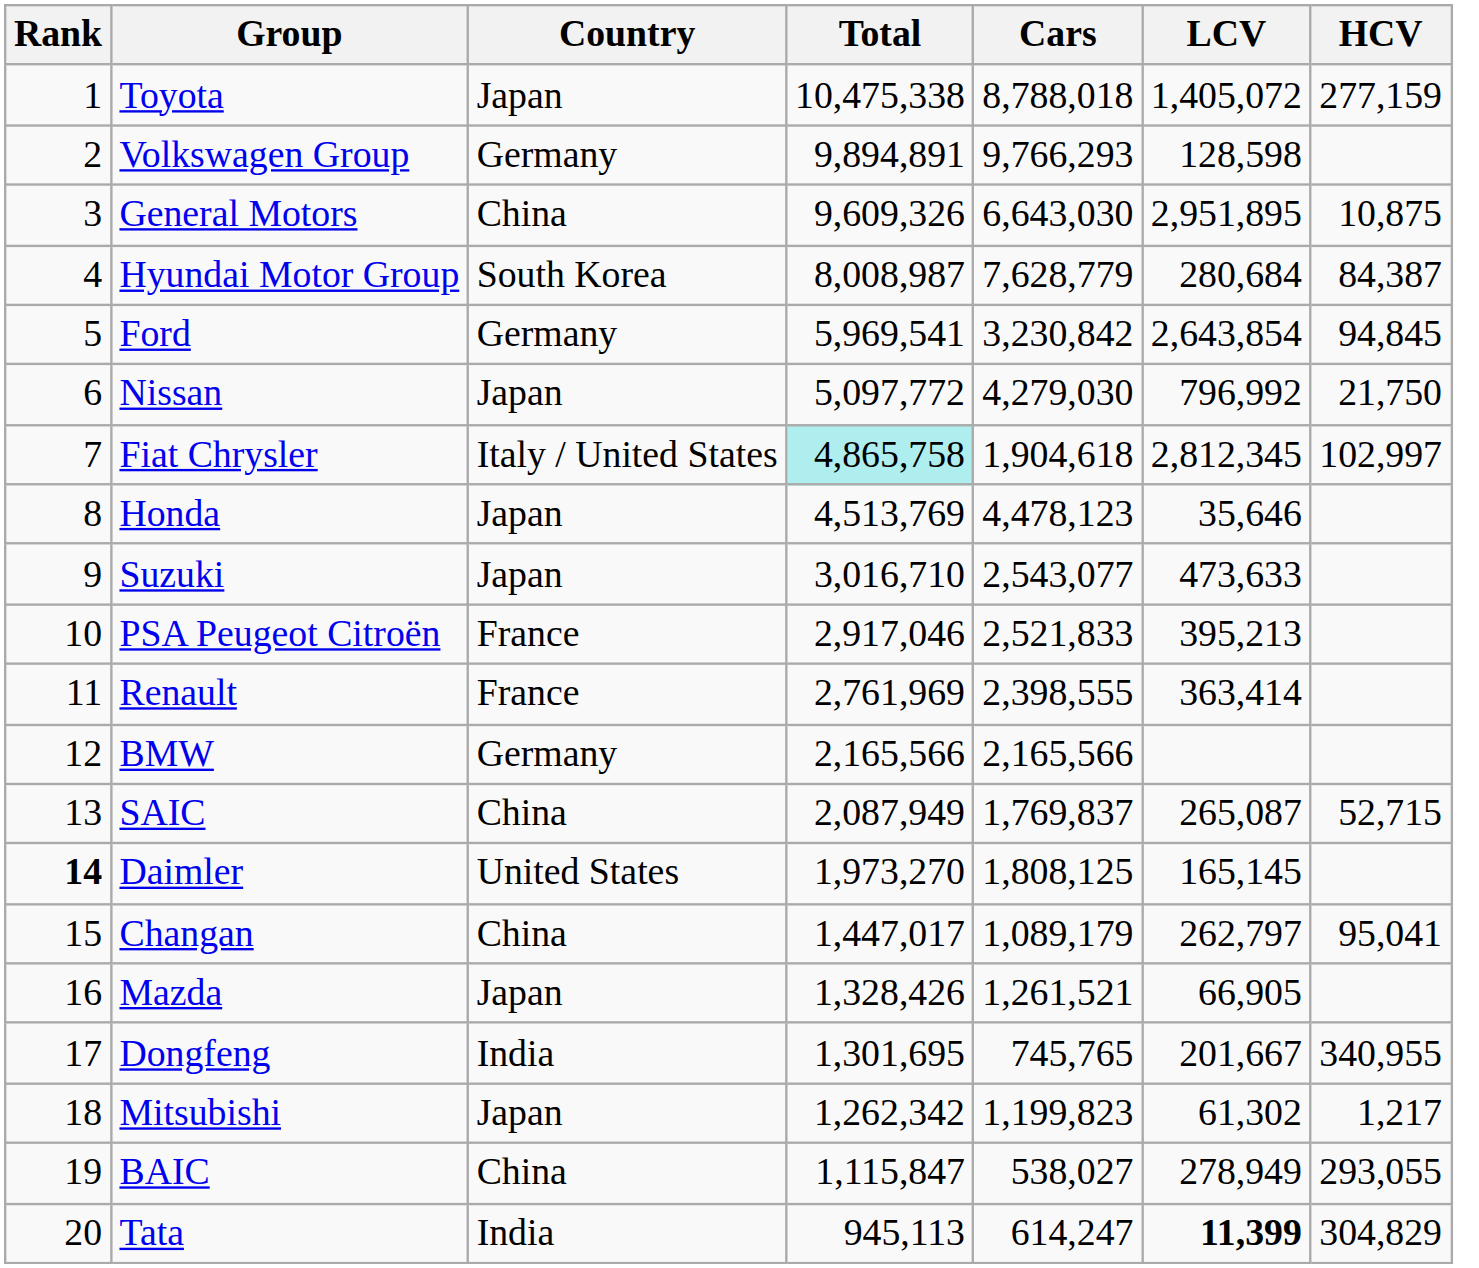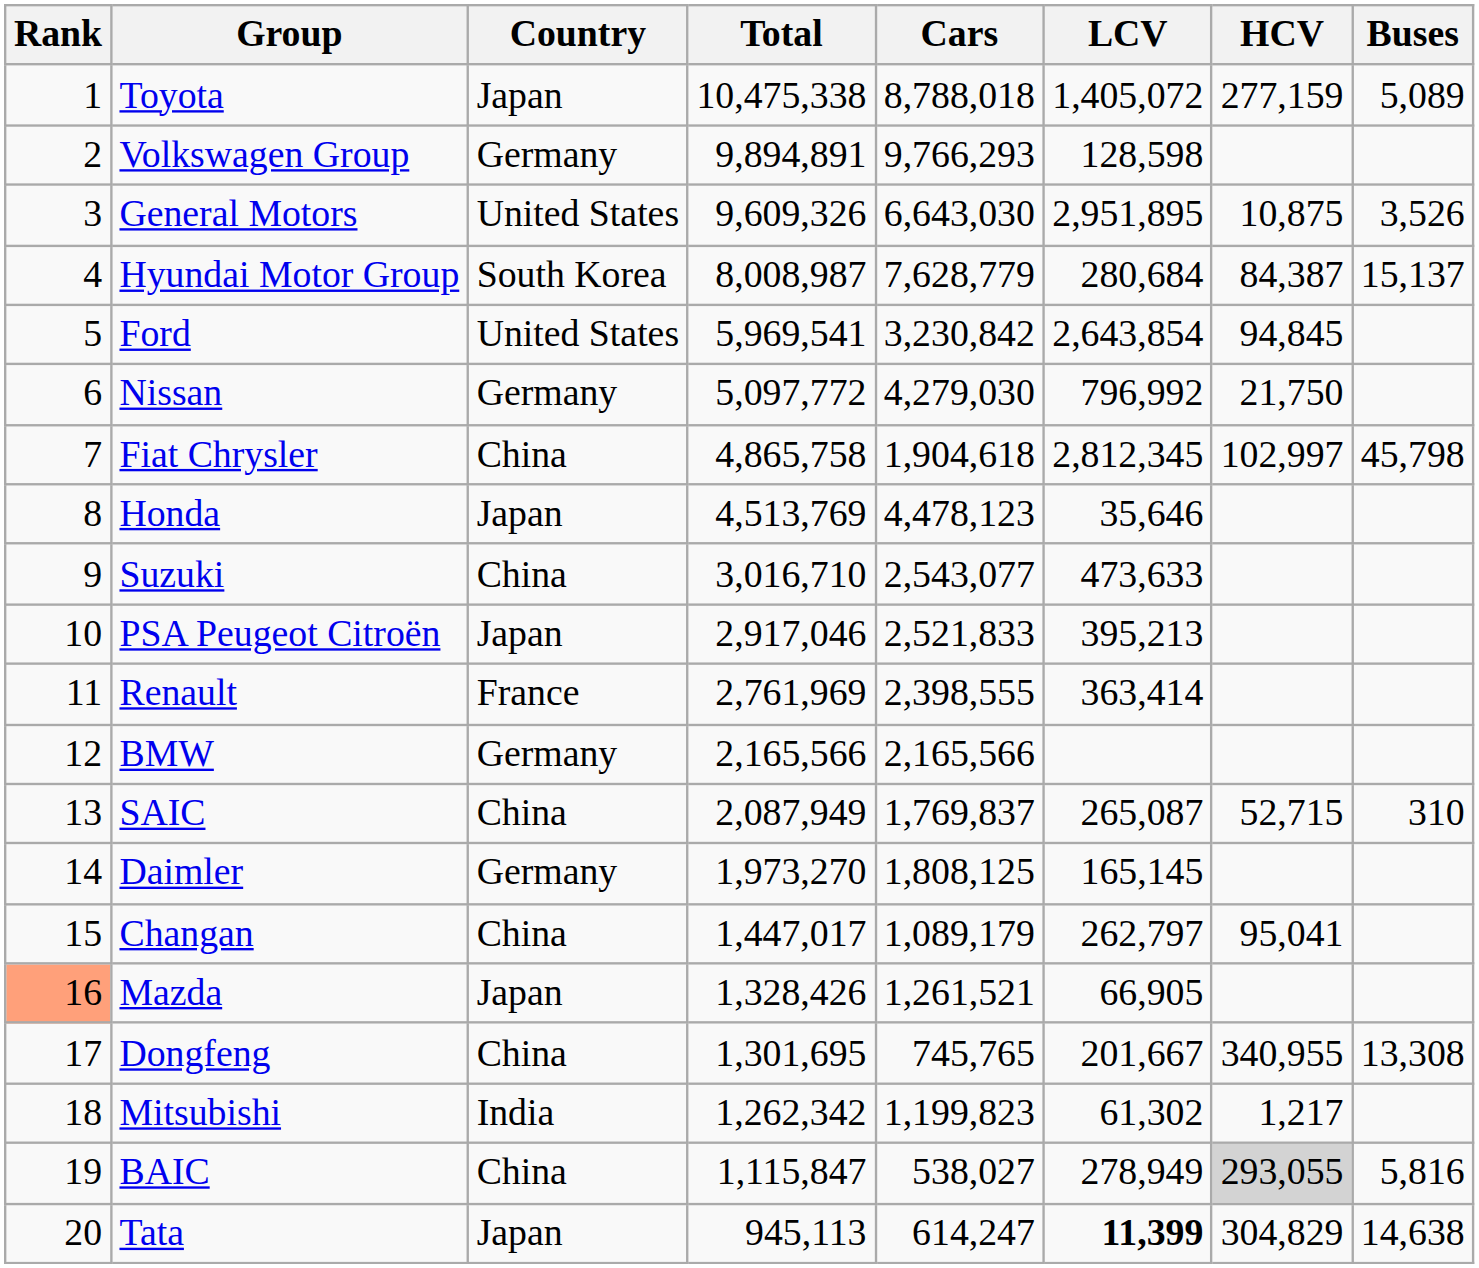+ column: Buses | 5,089 | 3,526 | 15,137 | 45,798 | 310 | 13,308 | 5,816 | 14,638
General Motors | Country: China -> United States
Ford | Country: Germany -> United States
Nissan | Country: Japan -> Germany
Fiat Chrysler | Country: Italy / United States -> China
Fiat Chrysler | Total: paleturquoise background -> no background
Suzuki | Country: Japan -> China
PSA Peugeot Citroën | Country: France -> Japan
Daimler | Rank: bold -> normal
Daimler | Country: United States -> Germany
Mazda | Rank: no background -> lightsalmon background
Dongfeng | Country: India -> China
Mitsubishi | Country: Japan -> India
BAIC | HCV: no background -> lightgrey background
Tata | Country: India -> Japan
